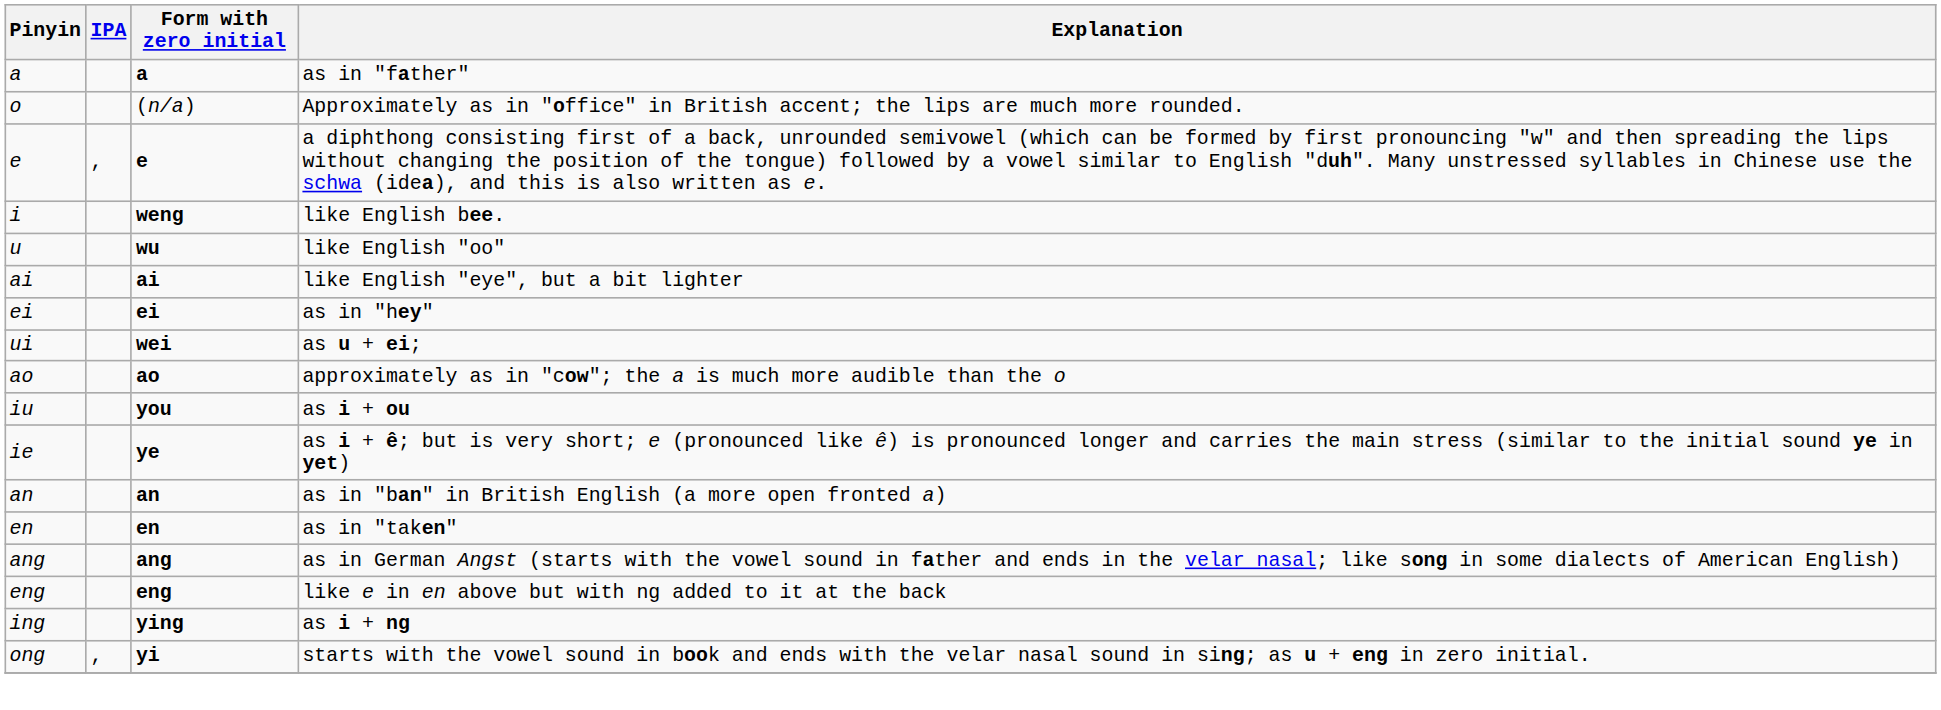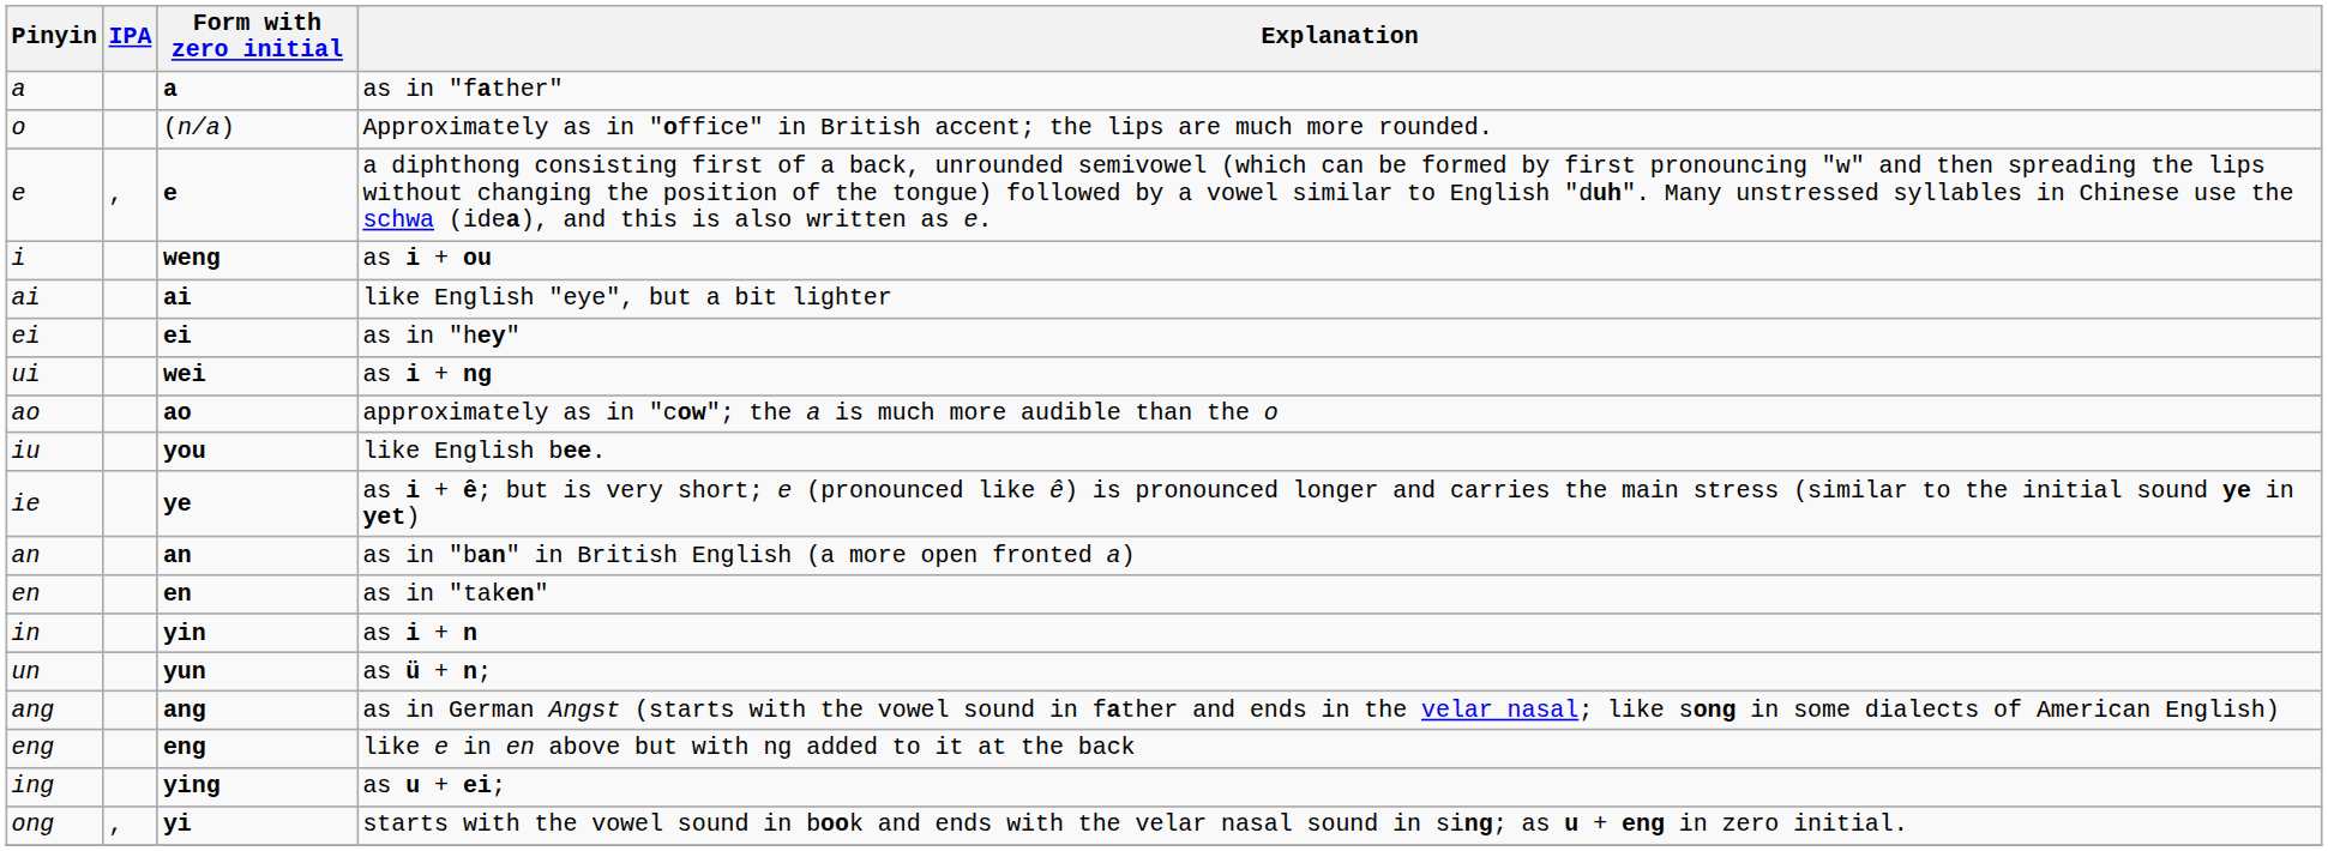i | Explanation: like English bee. -> as i + ou
- row: u | wu | like English "oo"
ui | Explanation: as u + ei; -> as i + ng
iu | Explanation: as i + ou -> like English bee.
+ row: in | yin | as i + n
+ row: un | yun | as ü + n;
ing | Explanation: as i + ng -> as u + ei;
